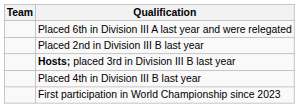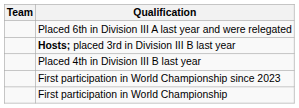- row: Placed 2nd in Division III B last year
+ row: First participation in World Championship
